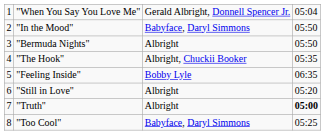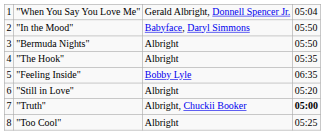"The Hook" | column 3: Albright, Chuckii Booker -> Albright
"Truth" | column 3: Albright -> Albright, Chuckii Booker
"Too Cool" | column 3: Babyface, Daryl Simmons -> Albright
